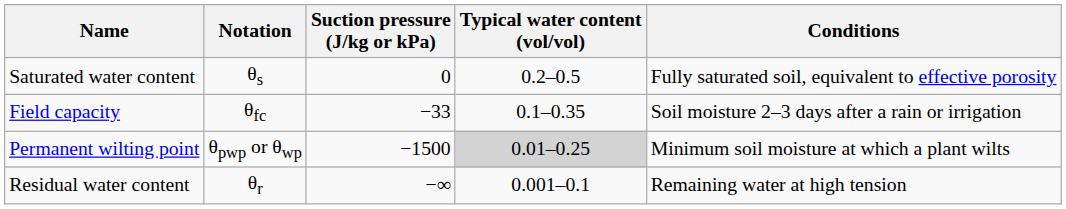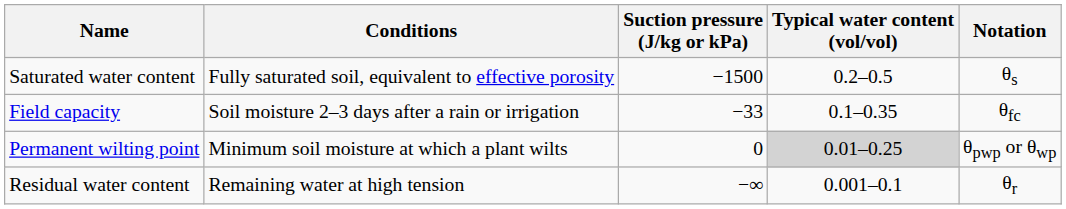columns swapped: Notation <-> Conditions
Saturated water content | Suction pressure (J/kg or kPa): 0 -> −1500
Permanent wilting point | Suction pressure (J/kg or kPa): −1500 -> 0
